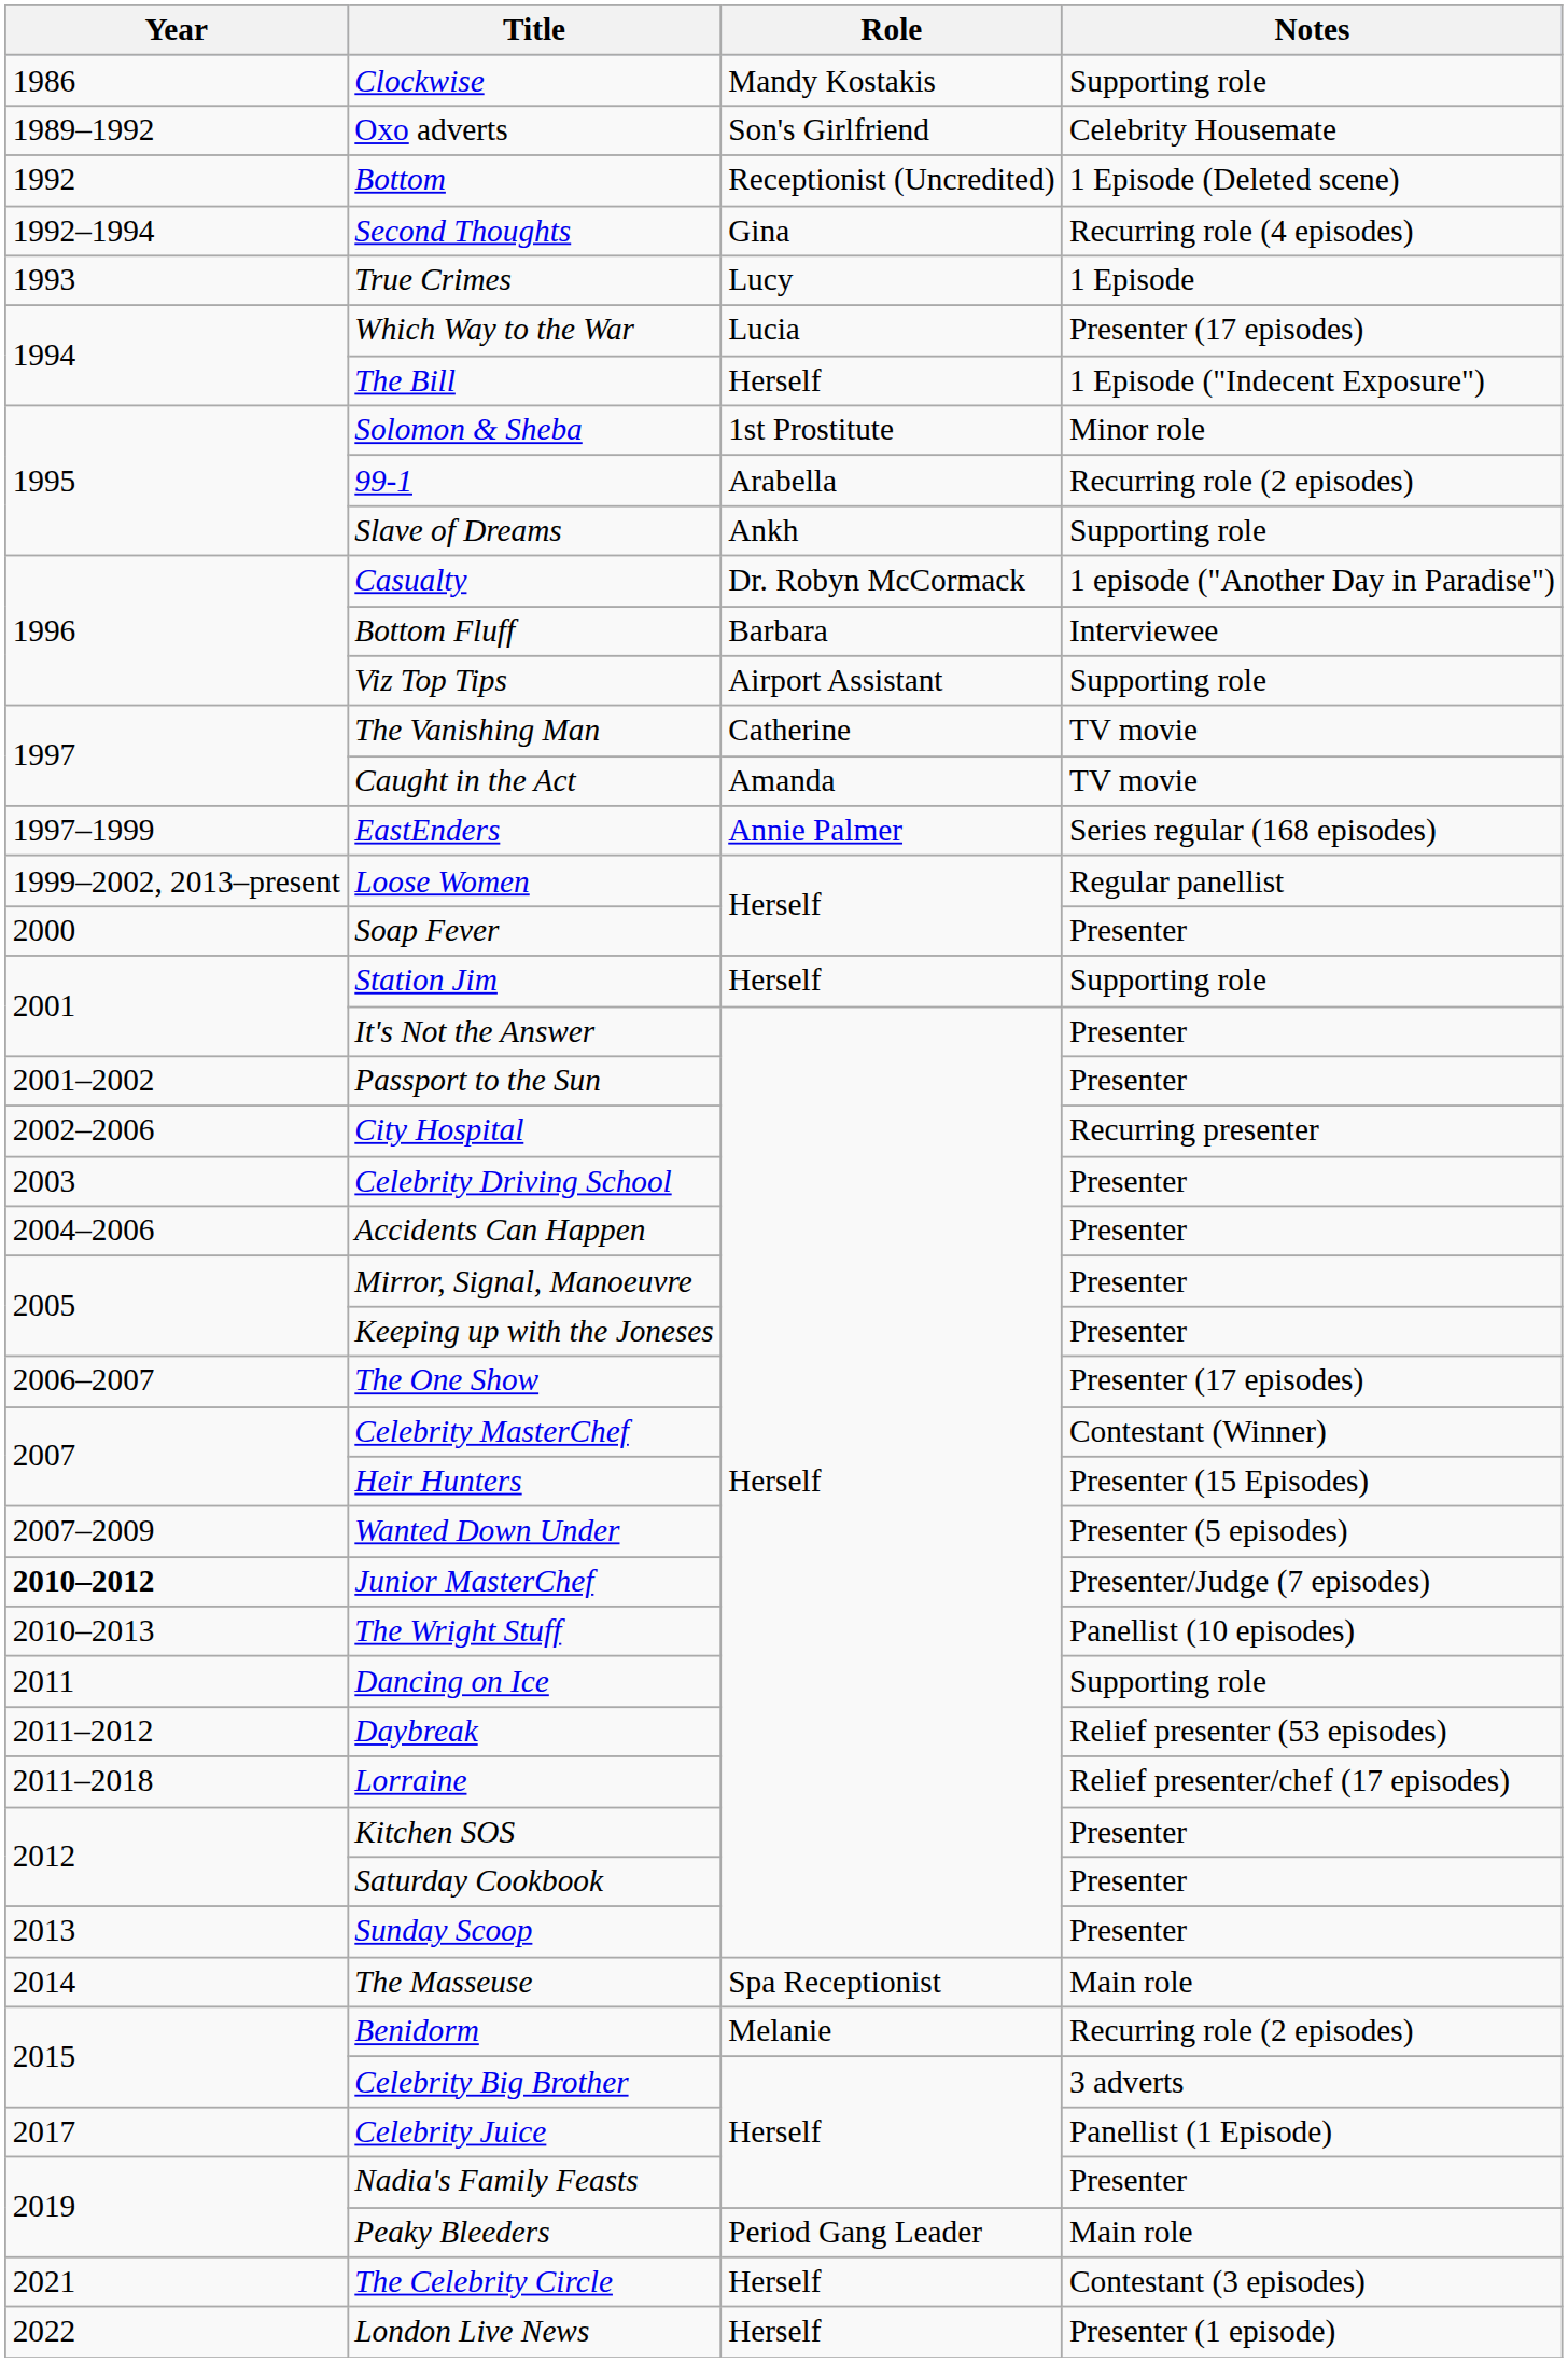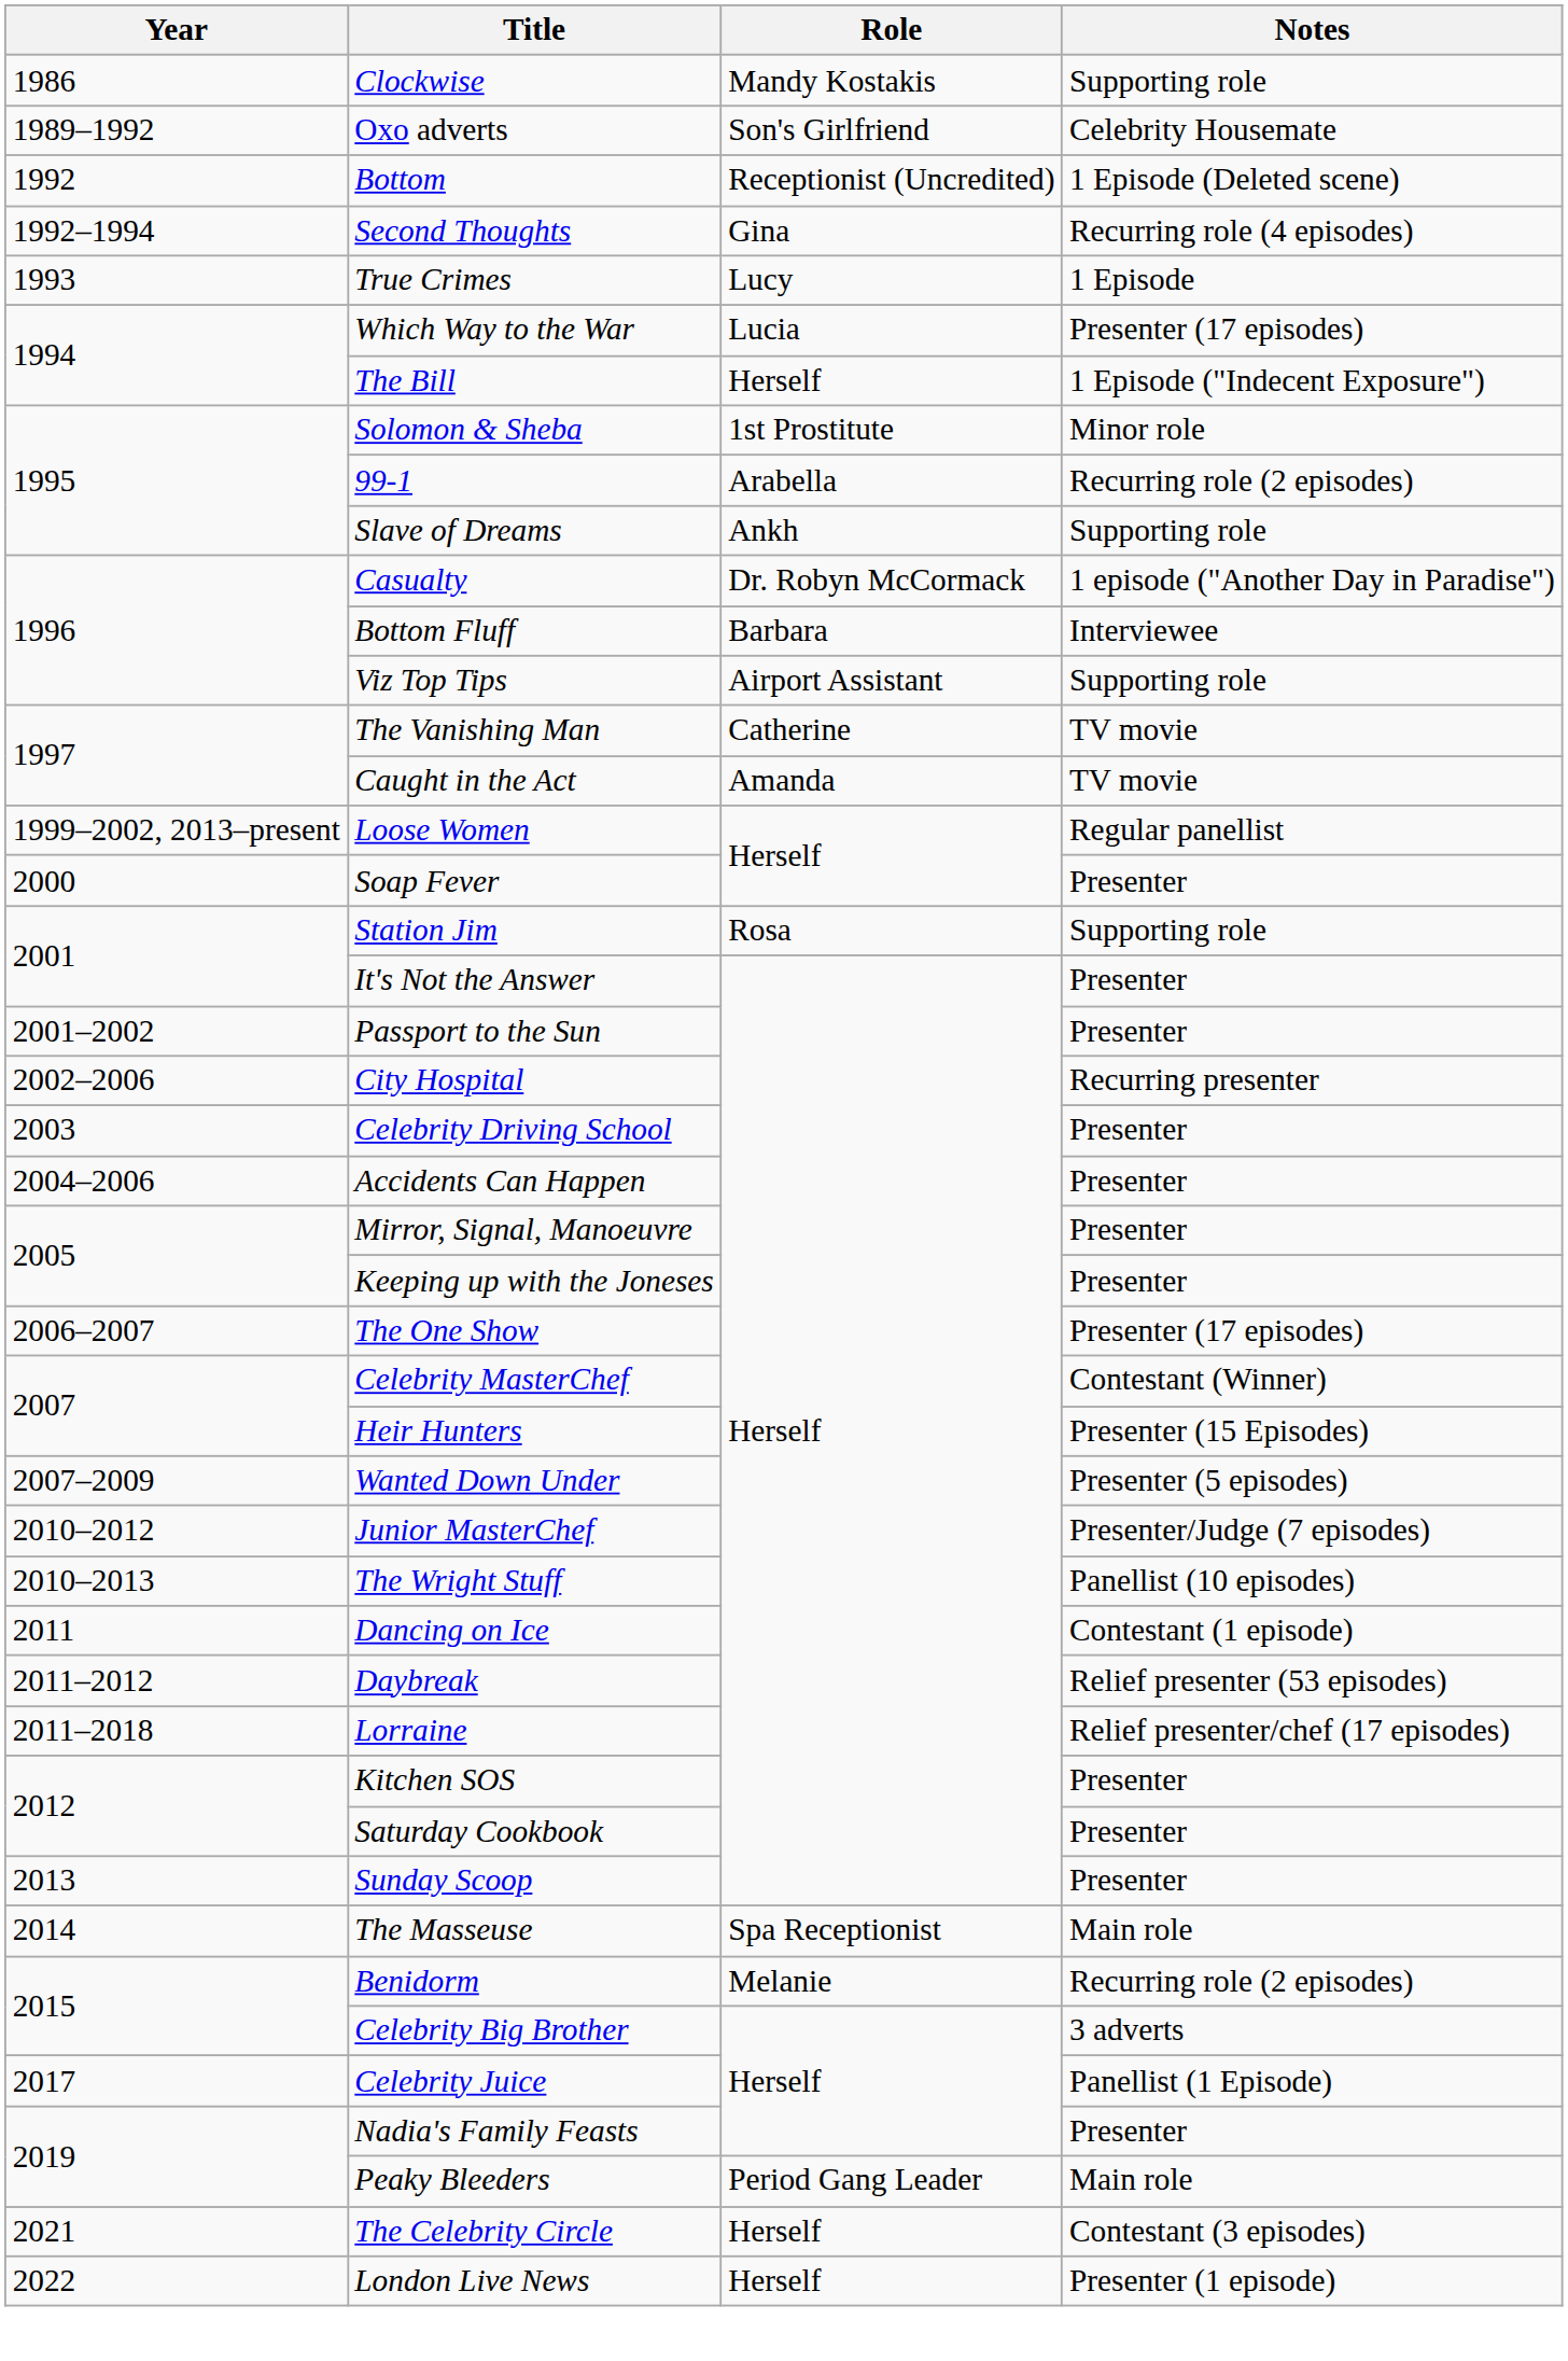- row: 1997–1999 | EastEnders | Annie Palmer | Series regular (168 episodes)
Station Jim | Role: Herself -> Rosa
Junior MasterChef | Year: bold -> normal
Dancing on Ice | Notes: Supporting role -> Contestant (1 episode)
